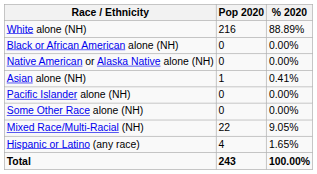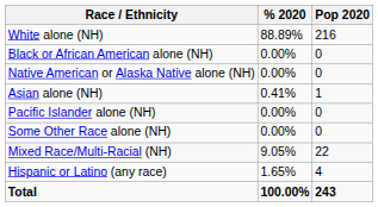columns swapped: Pop 2020 <-> % 2020
